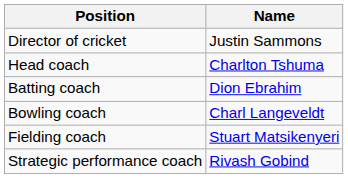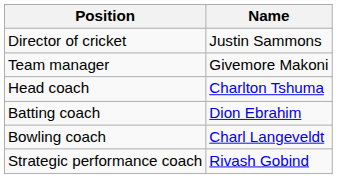+ row: Team manager | Givemore Makoni
- row: Fielding coach | Stuart Matsikenyeri
